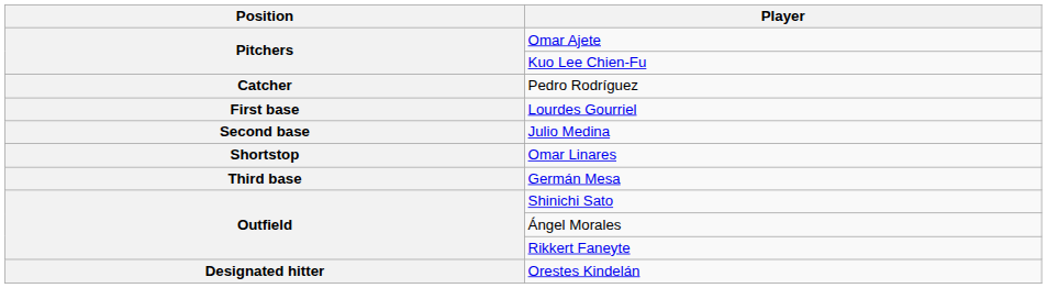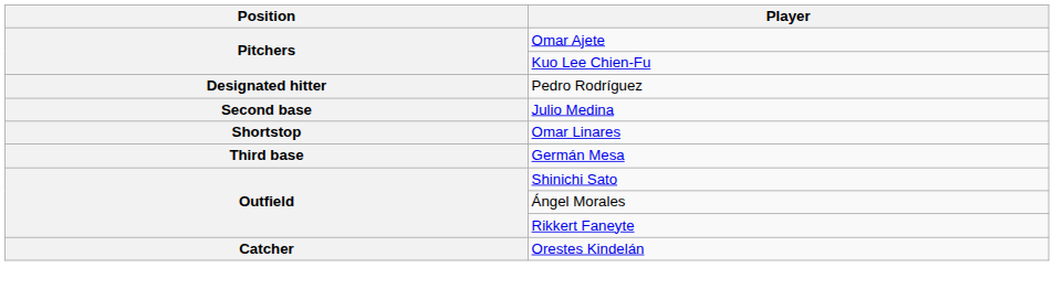Pedro Rodríguez | Position: Catcher -> Designated hitter
- row: First base | Lourdes Gourriel
Orestes Kindelán | Position: Designated hitter -> Catcher
